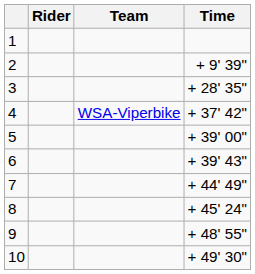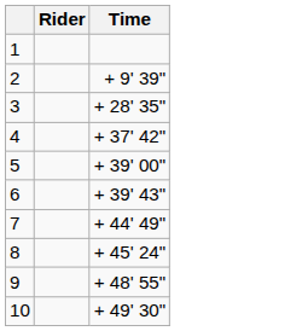- column: Team | WSA-Viperbike
